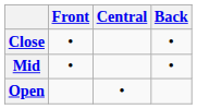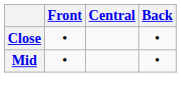- row: Open | •
